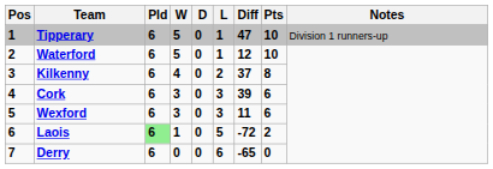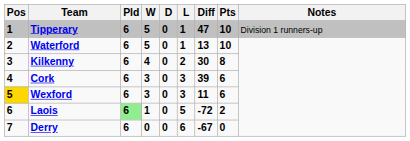Waterford | Diff: 12 -> 13
Kilkenny | Diff: 37 -> 30
Wexford | Pos: no background -> gold background
Derry | Diff: -65 -> -67
